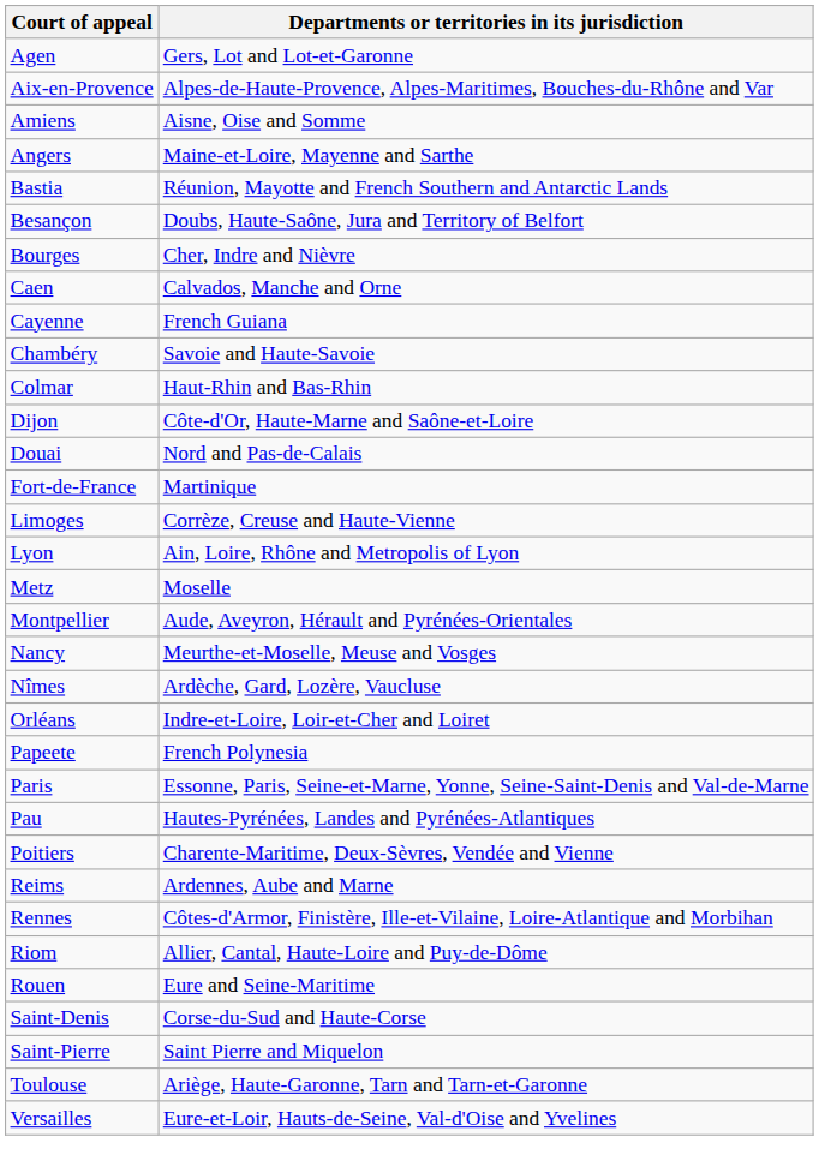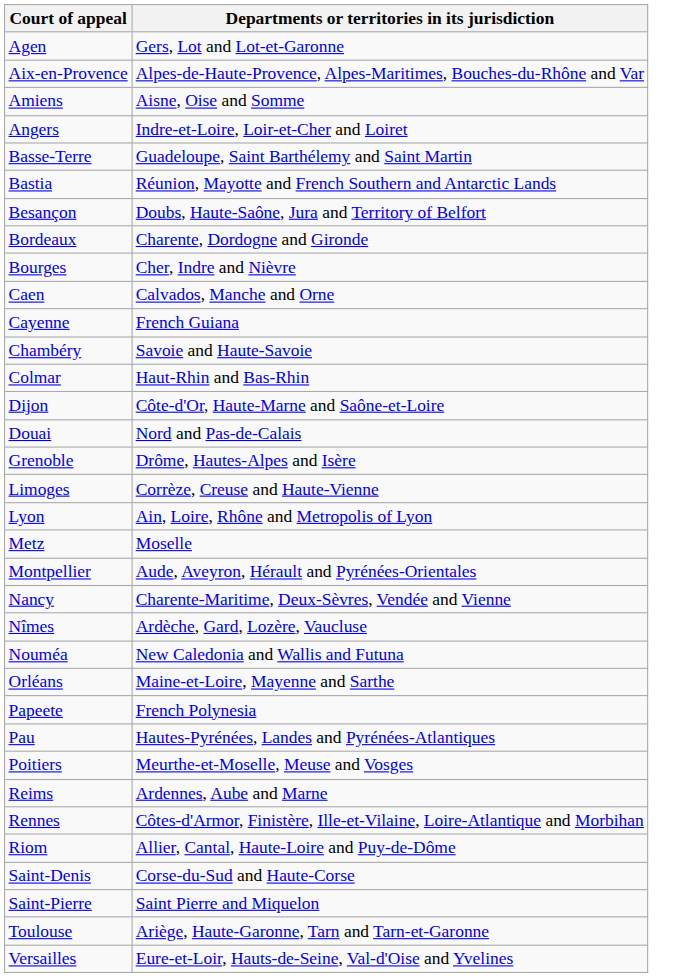Angers | Departments or territories in its jurisdiction: Maine-et-Loire, Mayenne and Sarthe -> Indre-et-Loire, Loir-et-Cher and Loiret
+ row: Basse-Terre | Guadeloupe, Saint Barthélemy and Saint Martin
+ row: Bordeaux | Charente, Dordogne and Gironde
- row: Fort-de-France | Martinique
+ row: Grenoble | Drôme, Hautes-Alpes and Isère
Nancy | Departments or territories in its jurisdiction: Meurthe-et-Moselle, Meuse and Vosges -> Charente-Maritime, Deux-Sèvres, Vendée and Vienne
+ row: Nouméa | New Caledonia and Wallis and Futuna
Orléans | Departments or territories in its jurisdiction: Indre-et-Loire, Loir-et-Cher and Loiret -> Maine-et-Loire, Mayenne and Sarthe
- row: Paris | Essonne, Paris, Seine-et-Marne, Yonne, Seine-Saint-Denis and Val-de-Marne
Poitiers | Departments or territories in its jurisdiction: Charente-Maritime, Deux-Sèvres, Vendée and Vienne -> Meurthe-et-Moselle, Meuse and Vosges
- row: Rouen | Eure and Seine-Maritime
